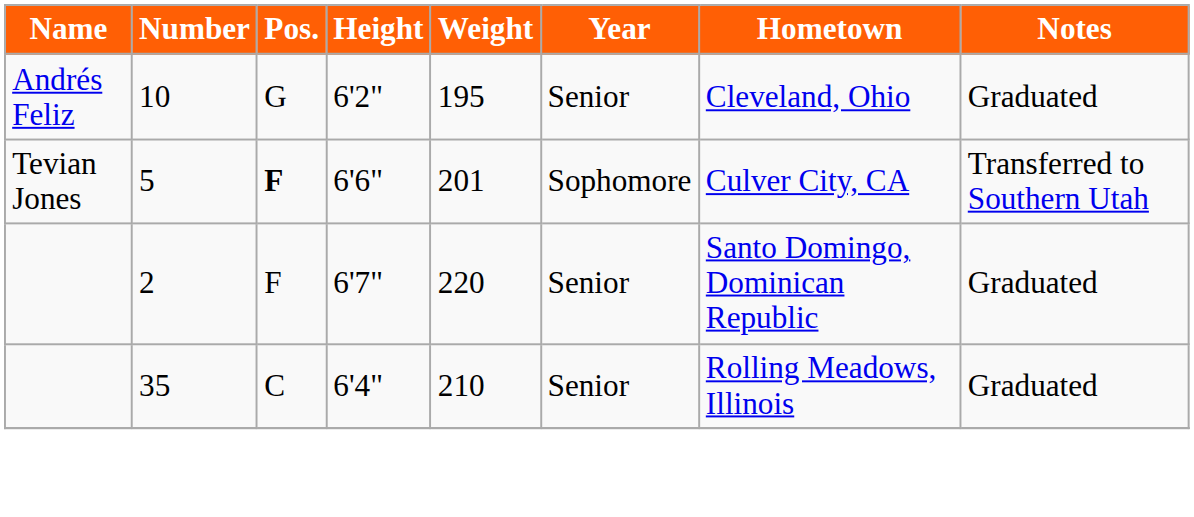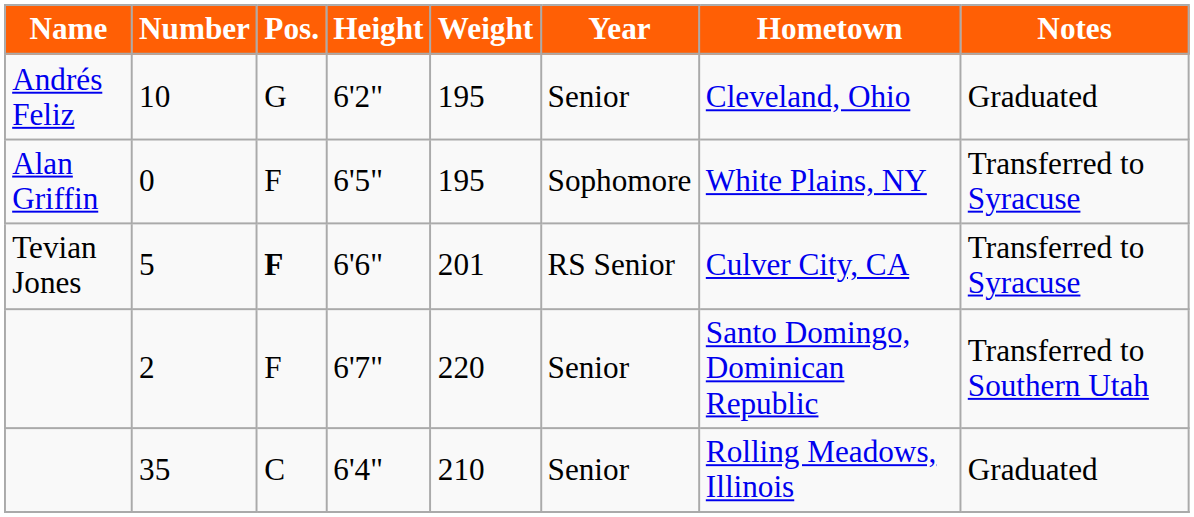+ row: Alan Griffin | 0 | F | 6'5" | 195 | Sophomore | White Plains, NY | Transferred to Syracuse
5 | Year: Sophomore -> RS Senior
5 | Notes: Transferred to Southern Utah -> Transferred to Syracuse
2 | Notes: Graduated -> Transferred to Southern Utah
